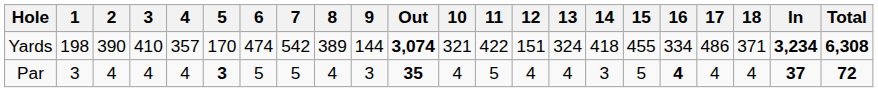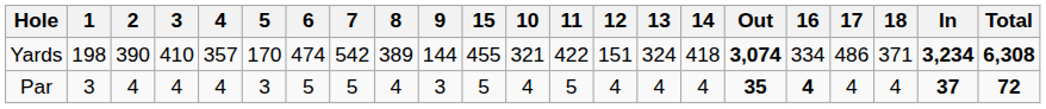columns swapped: Out <-> 15
Par | 5: bold -> normal
Par | 14: 3 -> 4
